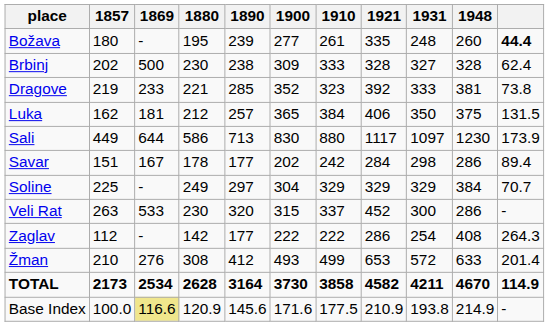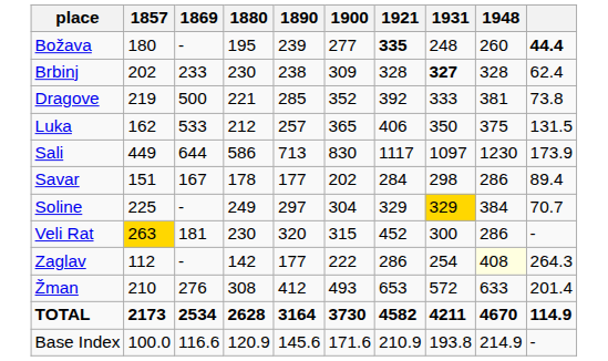- column: 1910 | 261 | 333 | 323 | 384 | 880 | 242 | 329 | 337 | 222 | 499 | 3858 | 177.5
Božava | 1921: normal -> bold
Brbinj | 1869: 500 -> 233
Brbinj | 1931: normal -> bold
Dragove | 1869: 233 -> 500
Luka | 1869: 181 -> 533
Soline | 1931: no background -> gold background
Veli Rat | 1857: no background -> gold background
Veli Rat | 1869: 533 -> 181
Zaglav | 1948: no background -> lightyellow background
Base Index | 1869: khaki background -> no background
